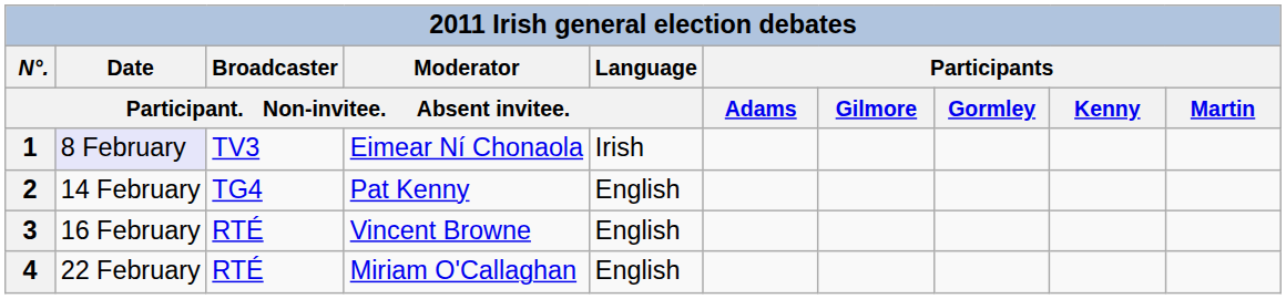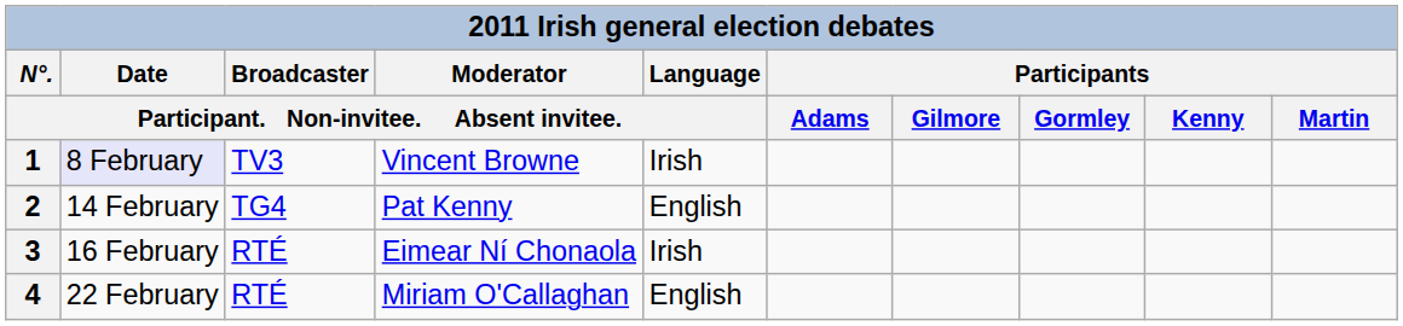1 | Moderator / Participant. Non-invitee. Absent invitee.: Eimear Ní Chonaola -> Vincent Browne
3 | Moderator / Participant. Non-invitee. Absent invitee.: Vincent Browne -> Eimear Ní Chonaola
3 | Language / Participant. Non-invitee. Absent invitee.: English -> Irish
